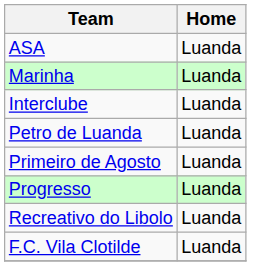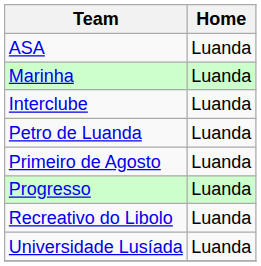+ row: Universidade Lusíada | Luanda
- row: F.C. Vila Clotilde | Luanda
